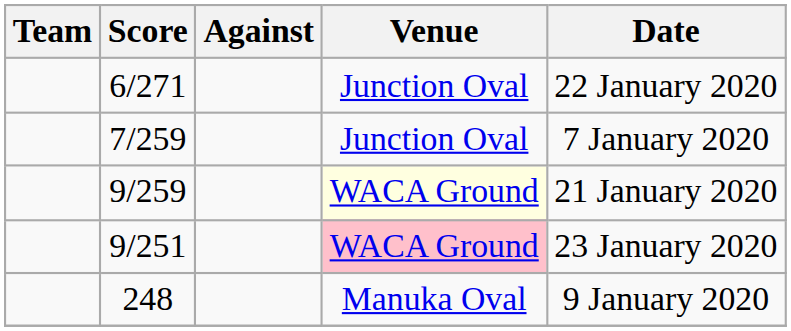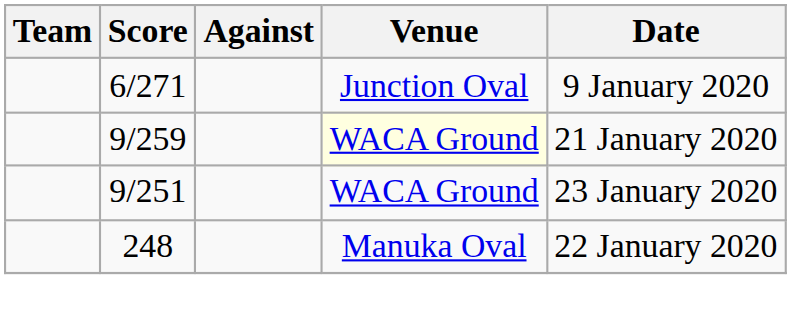6/271 | Date: 22 January 2020 -> 9 January 2020
- row: 7/259 | Junction Oval | 7 January 2020
9/251 | Venue: pink background -> no background
248 | Date: 9 January 2020 -> 22 January 2020
